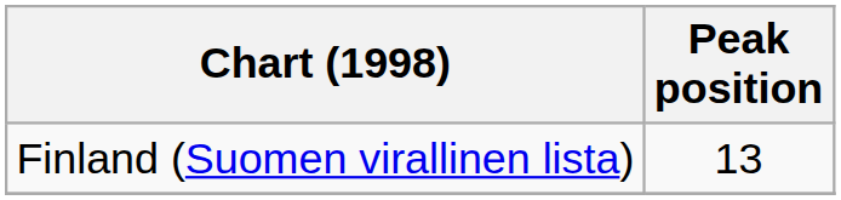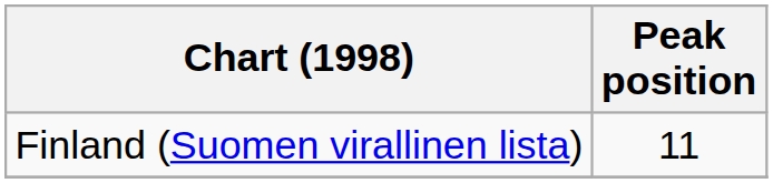Finland (Suomen virallinen lista) | Peak position: 13 -> 11
